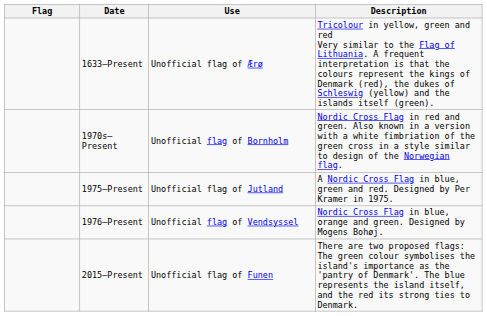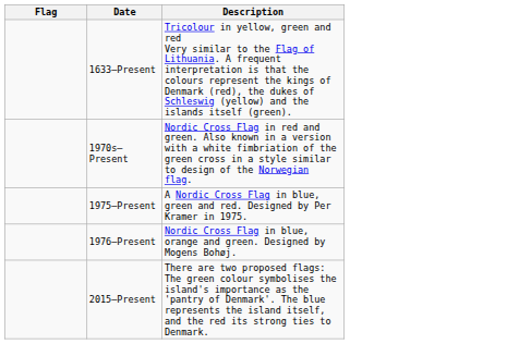- column: Use | Unofficial flag of Ærø | Unofficial flag of Bornholm | Unofficial flag of Jutland | Unofficial flag of Vendsyssel | Unofficial flag of Funen
